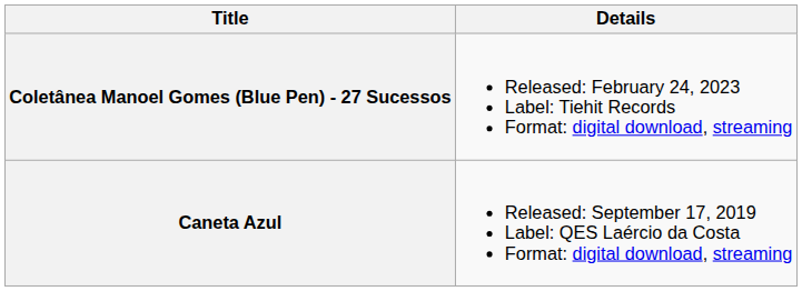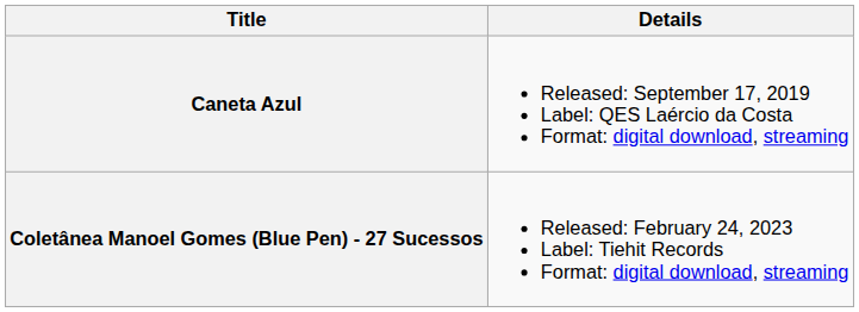rows swapped: Caneta Azul <-> Coletânea Manoel Gomes (Blue Pen) - 27 Sucessos
